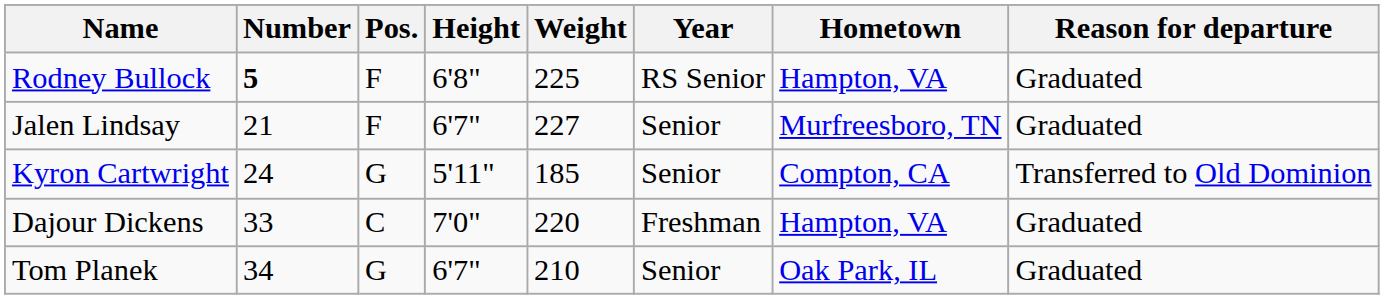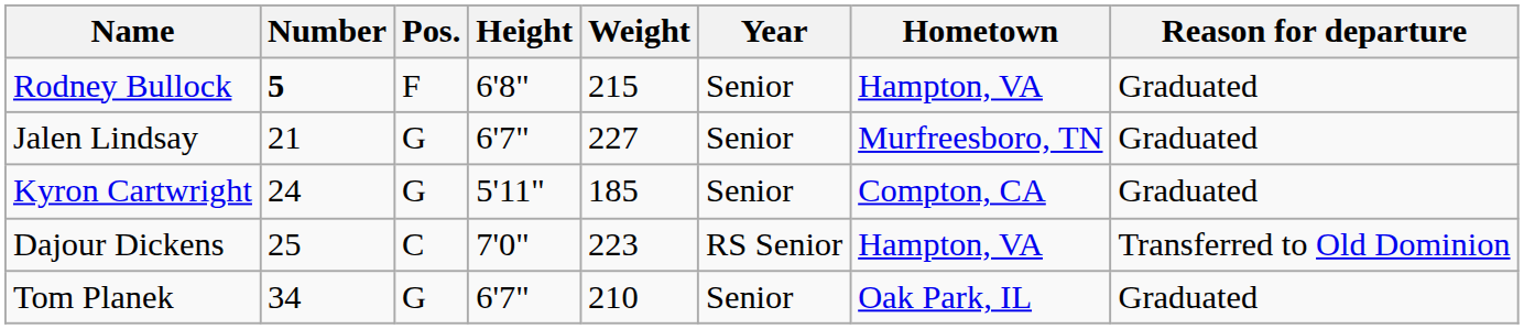Rodney Bullock | Weight: 225 -> 215
Rodney Bullock | Year: RS Senior -> Senior
Jalen Lindsay | Pos.: F -> G
Kyron Cartwright | Reason for departure: Transferred to Old Dominion -> Graduated
Dajour Dickens | Number: 33 -> 25
Dajour Dickens | Weight: 220 -> 223
Dajour Dickens | Year: Freshman -> RS Senior
Dajour Dickens | Reason for departure: Graduated -> Transferred to Old Dominion
